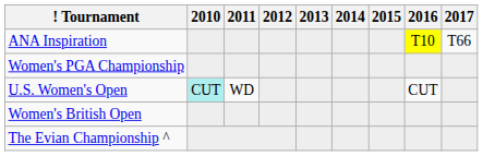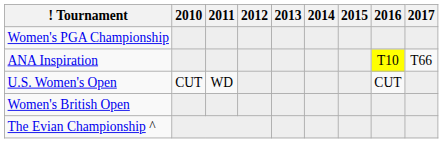rows swapped: ANA Inspiration <-> Women's PGA Championship
U.S. Women's Open | 2010: paleturquoise background -> no background
